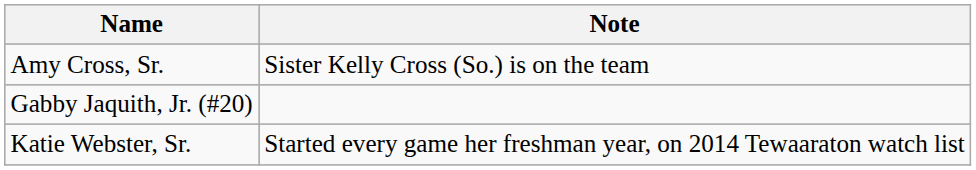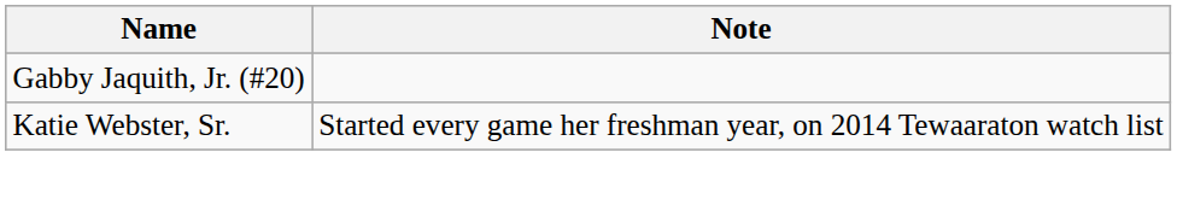- row: Amy Cross, Sr. | Sister Kelly Cross (So.) is on the team
